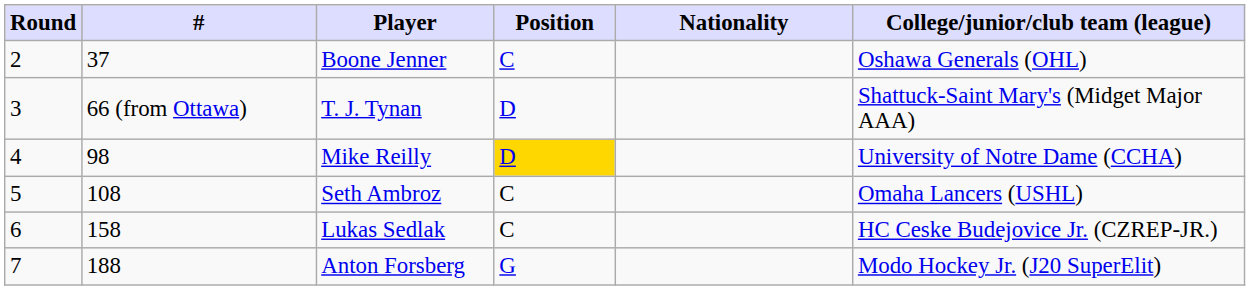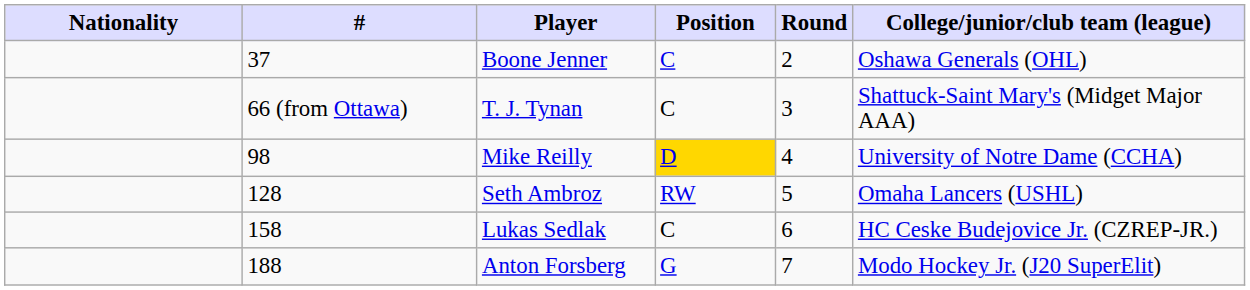columns swapped: Round <-> Nationality
T. J. Tynan | Position: D -> C
Seth Ambroz | #: 108 -> 128
Seth Ambroz | Position: C -> RW
